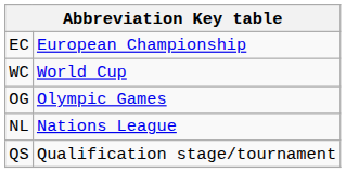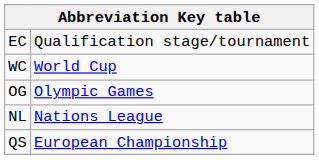EC | column 2: European Championship -> Qualification stage/tournament
QS | column 2: Qualification stage/tournament -> European Championship
